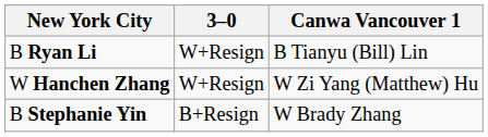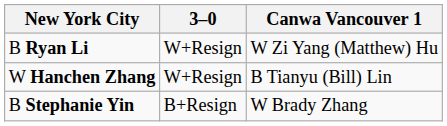B Ryan Li | Canwa Vancouver 1: B Tianyu (Bill) Lin -> W Zi Yang (Matthew) Hu
W Hanchen Zhang | Canwa Vancouver 1: W Zi Yang (Matthew) Hu -> B Tianyu (Bill) Lin
